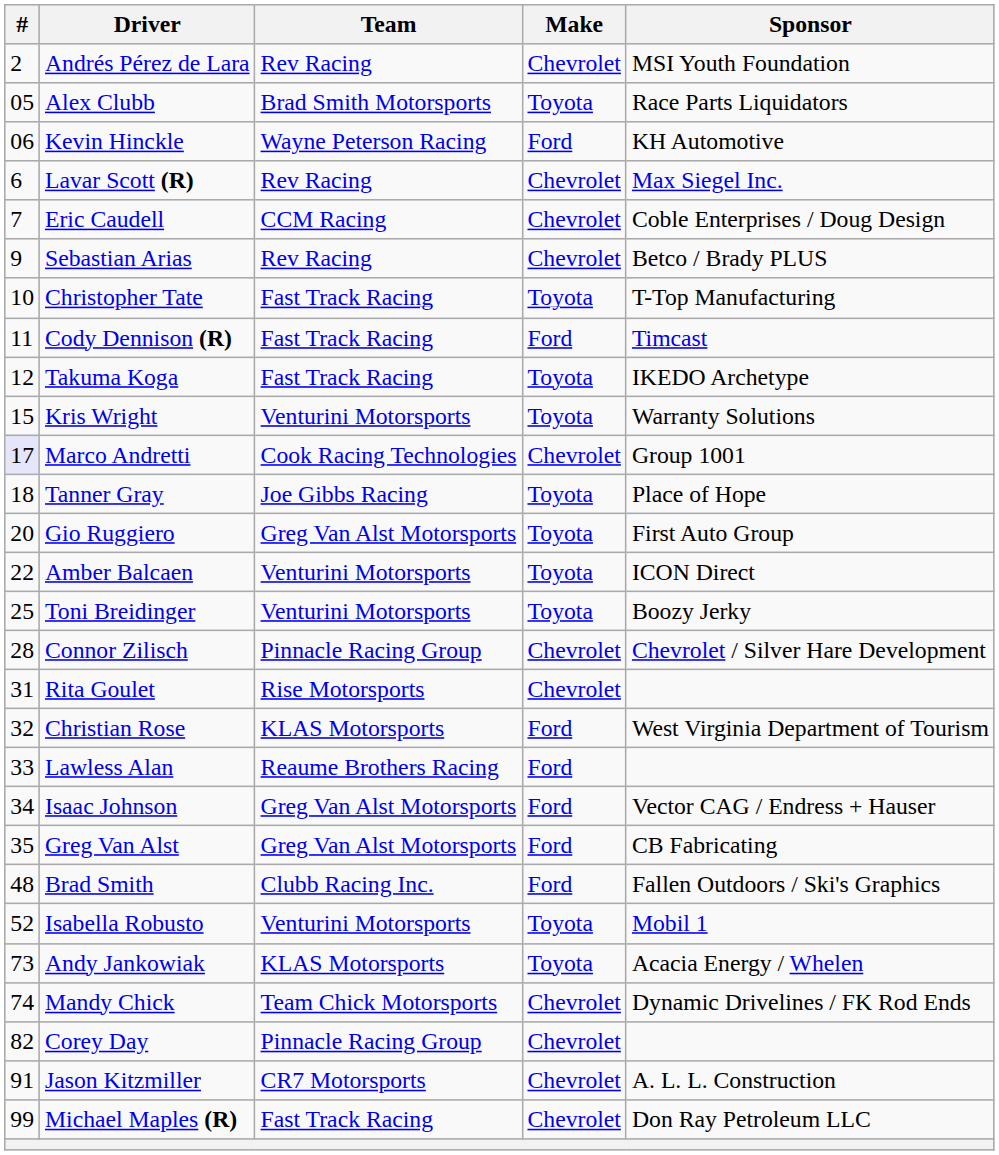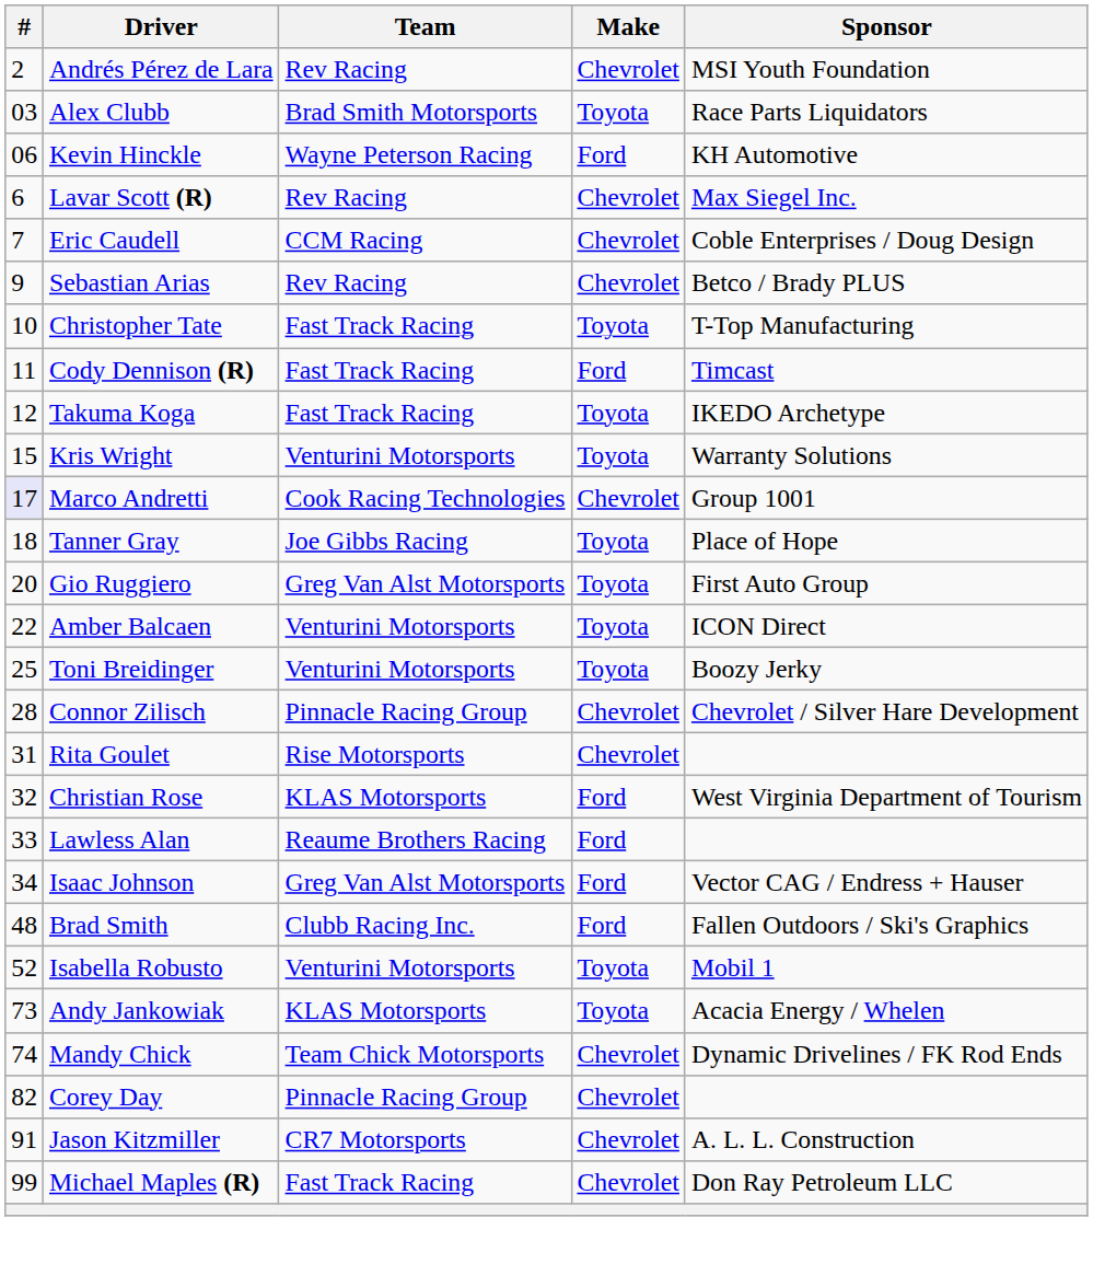Alex Clubb | #: 05 -> 03
- row: 35 | Greg Van Alst | Greg Van Alst Motorsports | Ford | CB Fabricating
